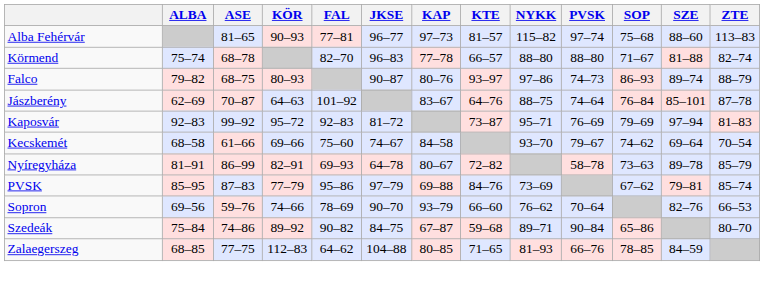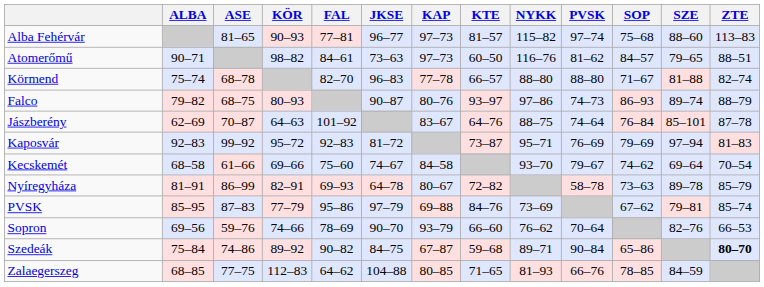+ row: Atomerőmű | 90–71 | 98–82 | 84–61 | 73–63 | 97–73 | 60–50 | 116–76 | 81–62 | 84–57 | 79–65 | 88–51
Szedeák | ZTE: normal -> bold
